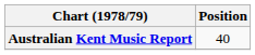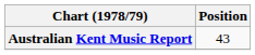Australian Kent Music Report | Position: 40 -> 43
